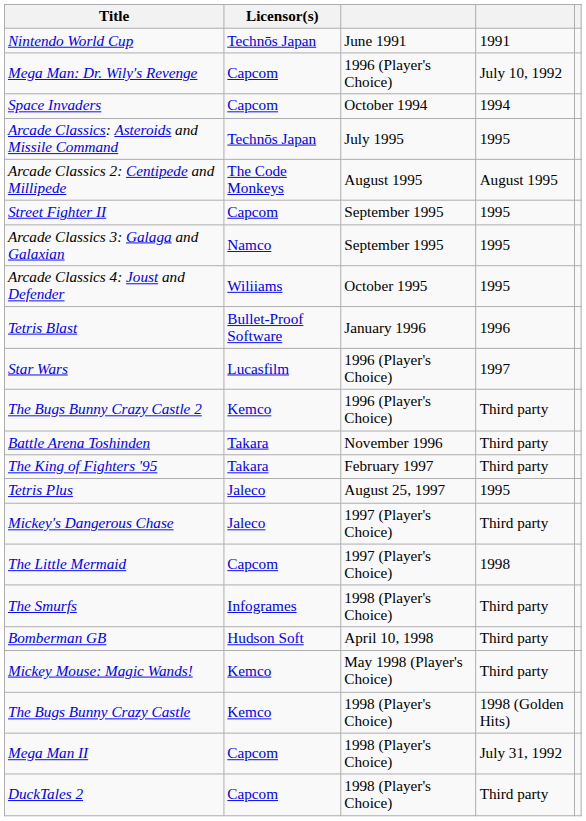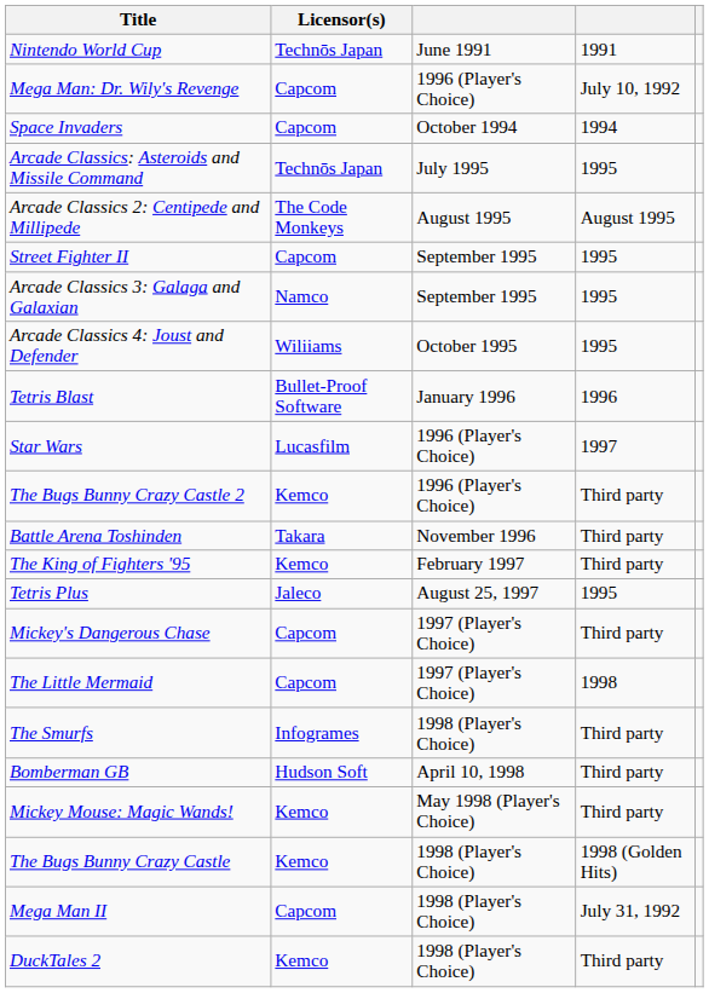The King of Fighters '95 | Licensor(s): Takara -> Kemco
Mickey's Dangerous Chase | Licensor(s): Jaleco -> Capcom
DuckTales 2 | Licensor(s): Capcom -> Kemco
